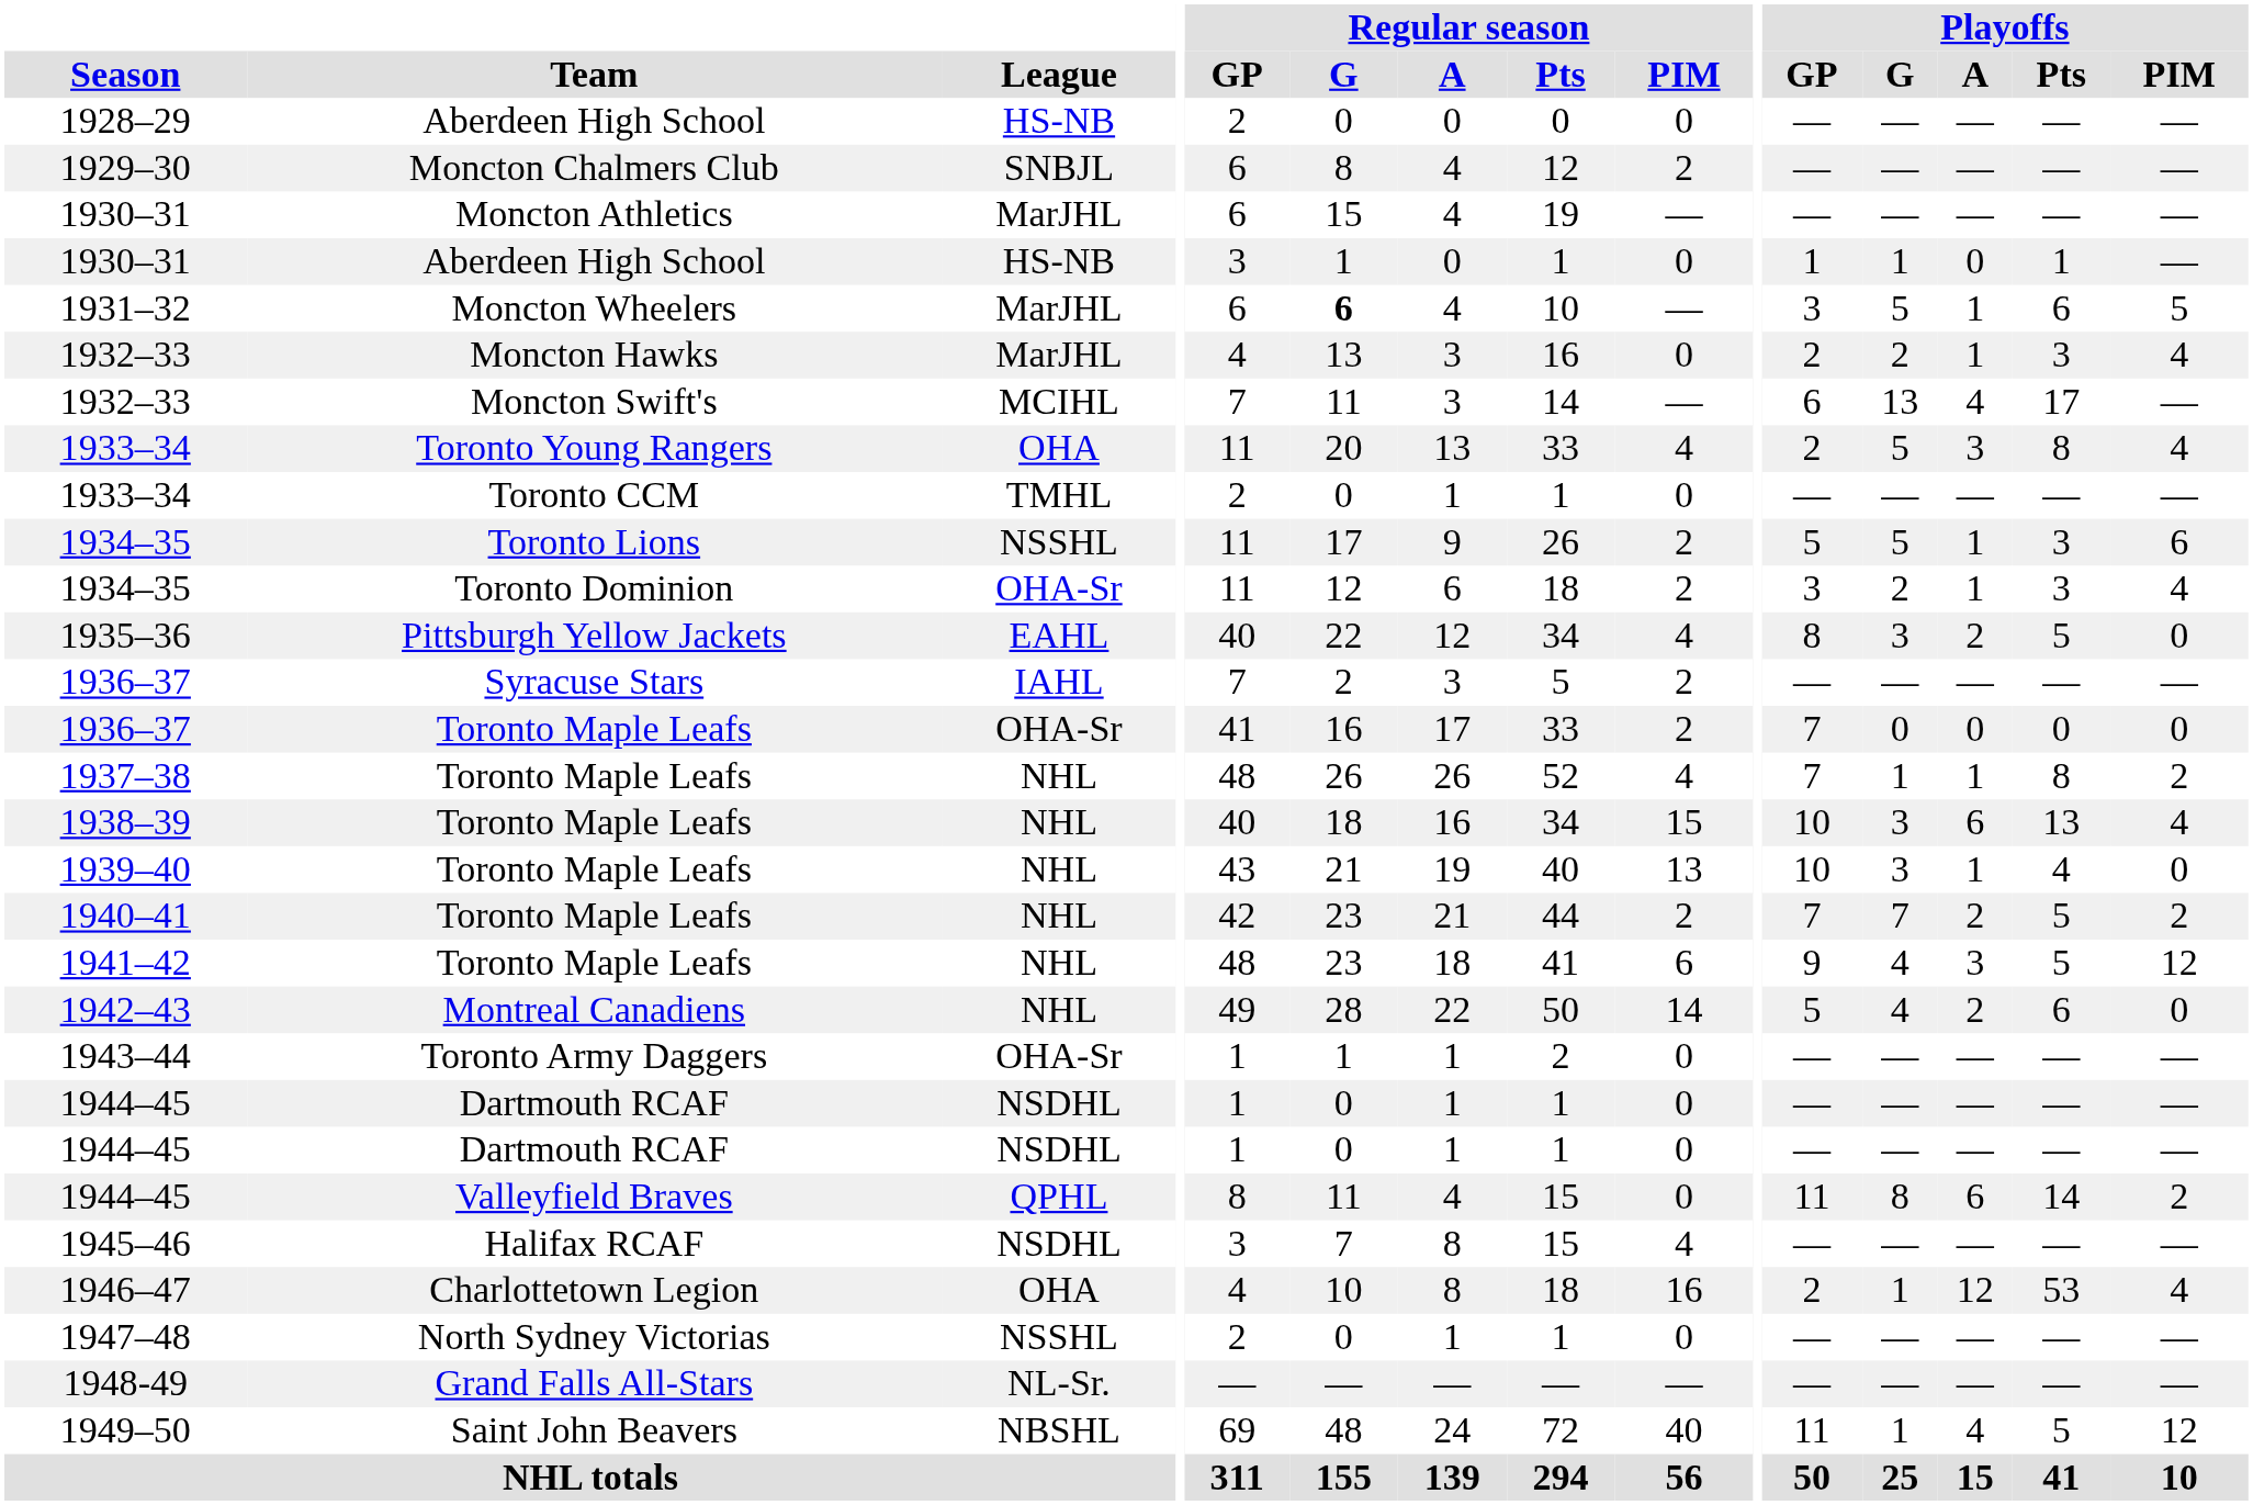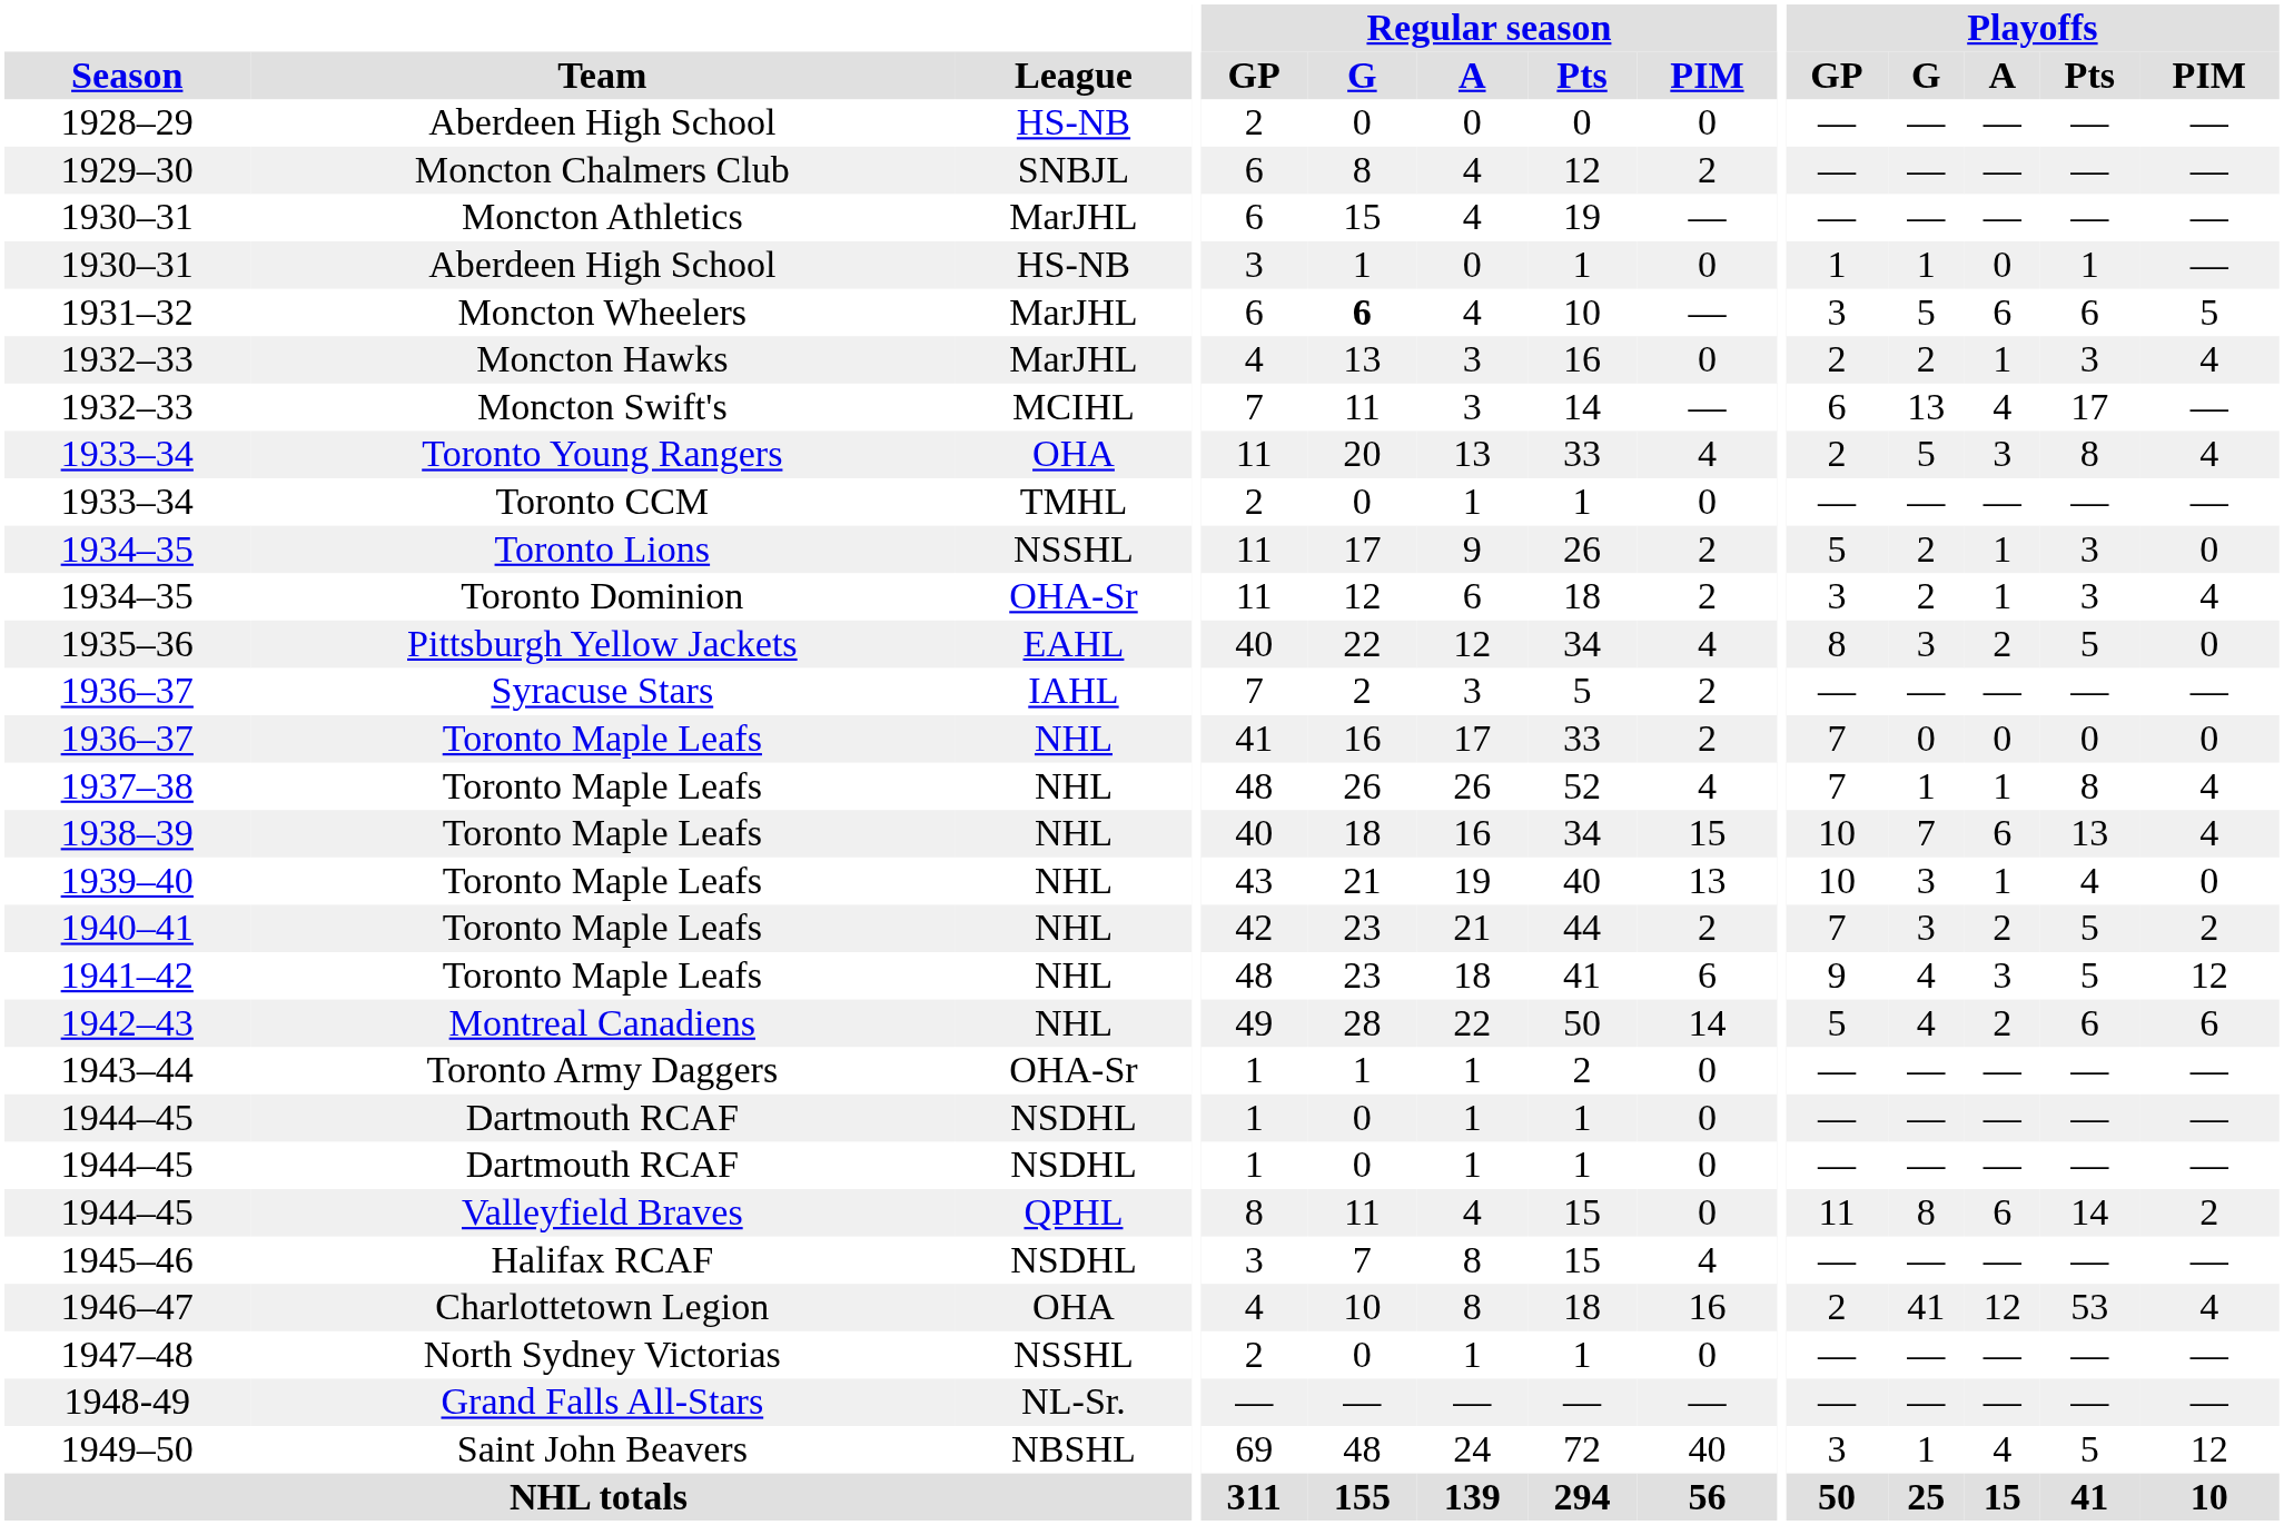1931–32 | Playoffs / A: 1 -> 6
1934–35 / Toronto Lions | Playoffs / G: 5 -> 2
1934–35 / Toronto Lions | Playoffs / PIM: 6 -> 0
1936–37 / Toronto Maple Leafs | League: OHA-Sr -> NHL
1937–38 | Playoffs / PIM: 2 -> 4
1938–39 | Playoffs / G: 3 -> 7
1940–41 | Playoffs / G: 7 -> 3
1942–43 | Playoffs / PIM: 0 -> 6
1946–47 | Playoffs / G: 1 -> 41
1949–50 | Playoffs / GP: 11 -> 3
